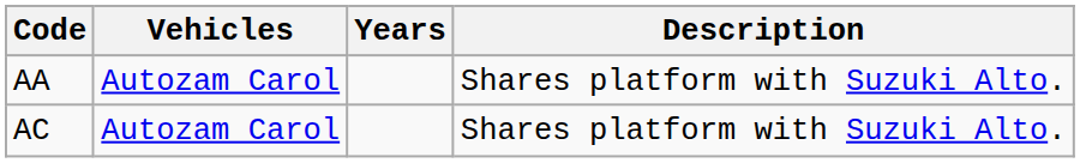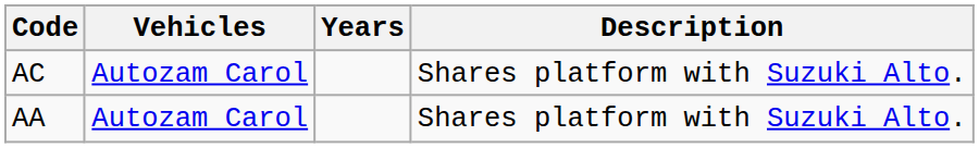rows swapped: AA <-> AC
